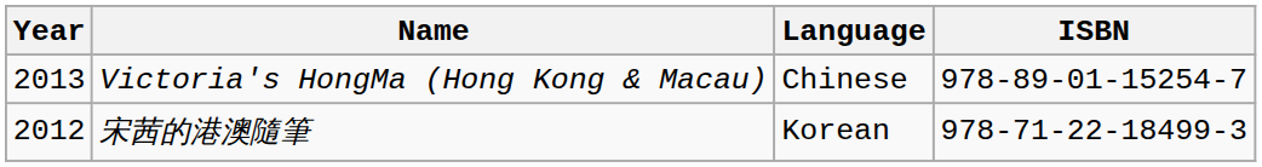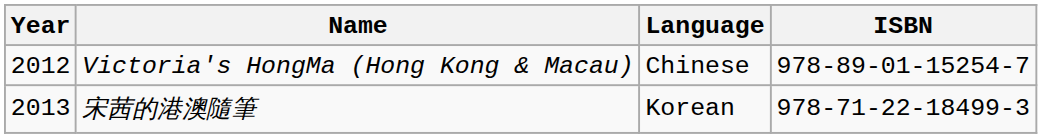Victoria's HongMa (Hong Kong & Macau) | Year: 2013 -> 2012
宋茜的港澳隨筆 | Year: 2012 -> 2013
